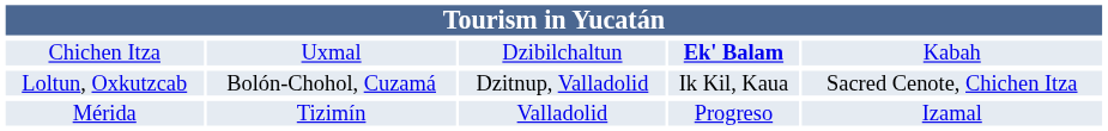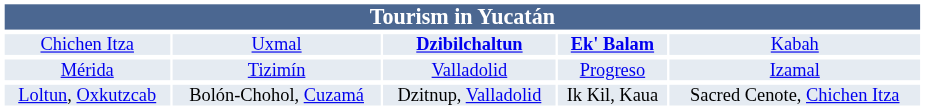Chichen Itza | column 3: normal -> bold
rows swapped: Mérida <-> Loltun, Oxkutzcab
